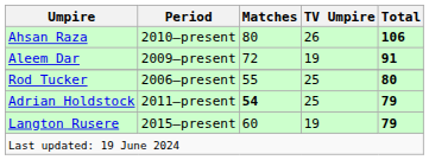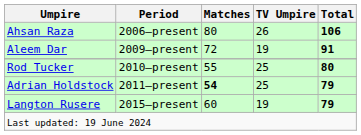Ahsan Raza | Period: 2010–present -> 2006–present
Rod Tucker | Period: 2006–present -> 2010–present
